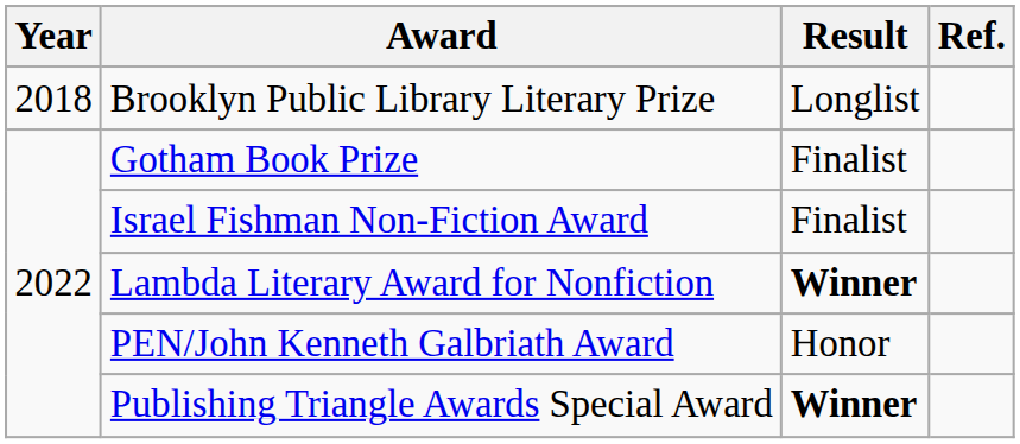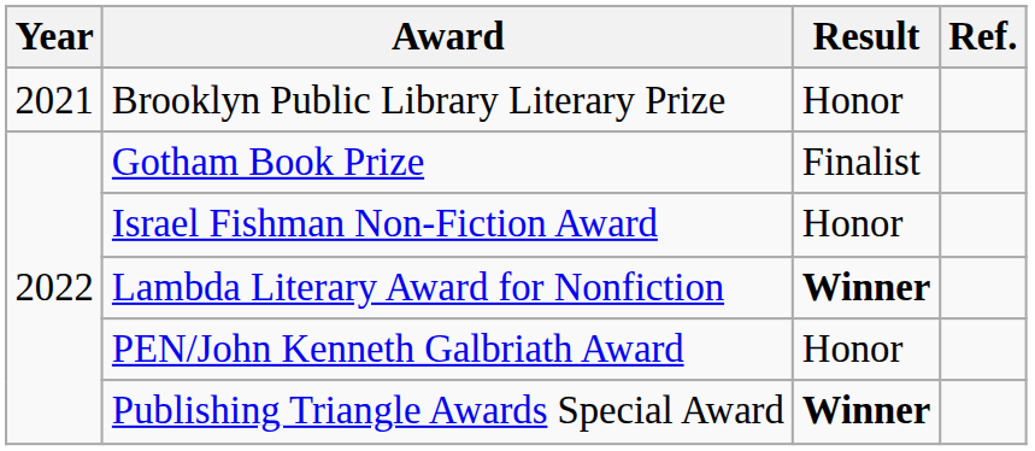Brooklyn Public Library Literary Prize | Year: 2018 -> 2021
Brooklyn Public Library Literary Prize | Result: Longlist -> Honor
Israel Fishman Non-Fiction Award | Result: Finalist -> Honor
